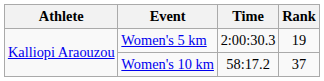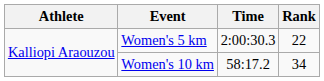Women's 5 km | Rank: 19 -> 22
Women's 10 km | Rank: 37 -> 34
